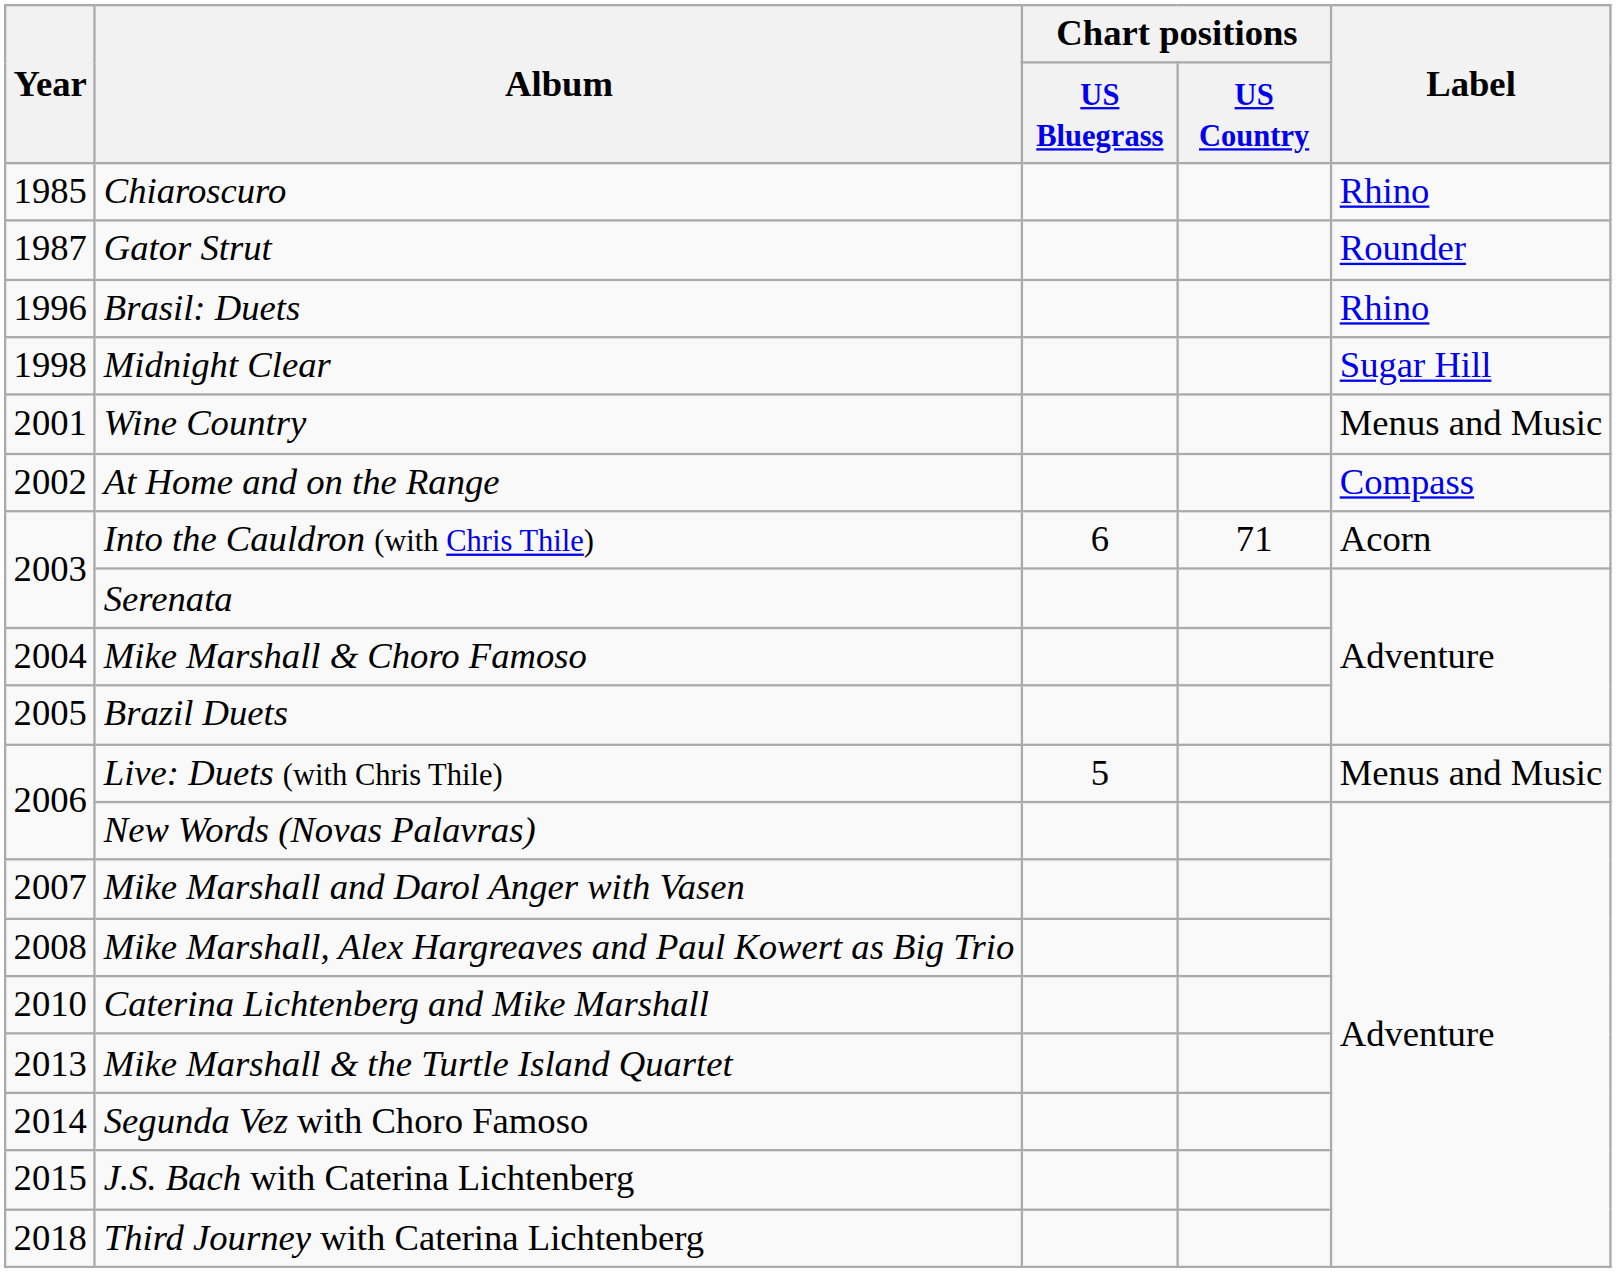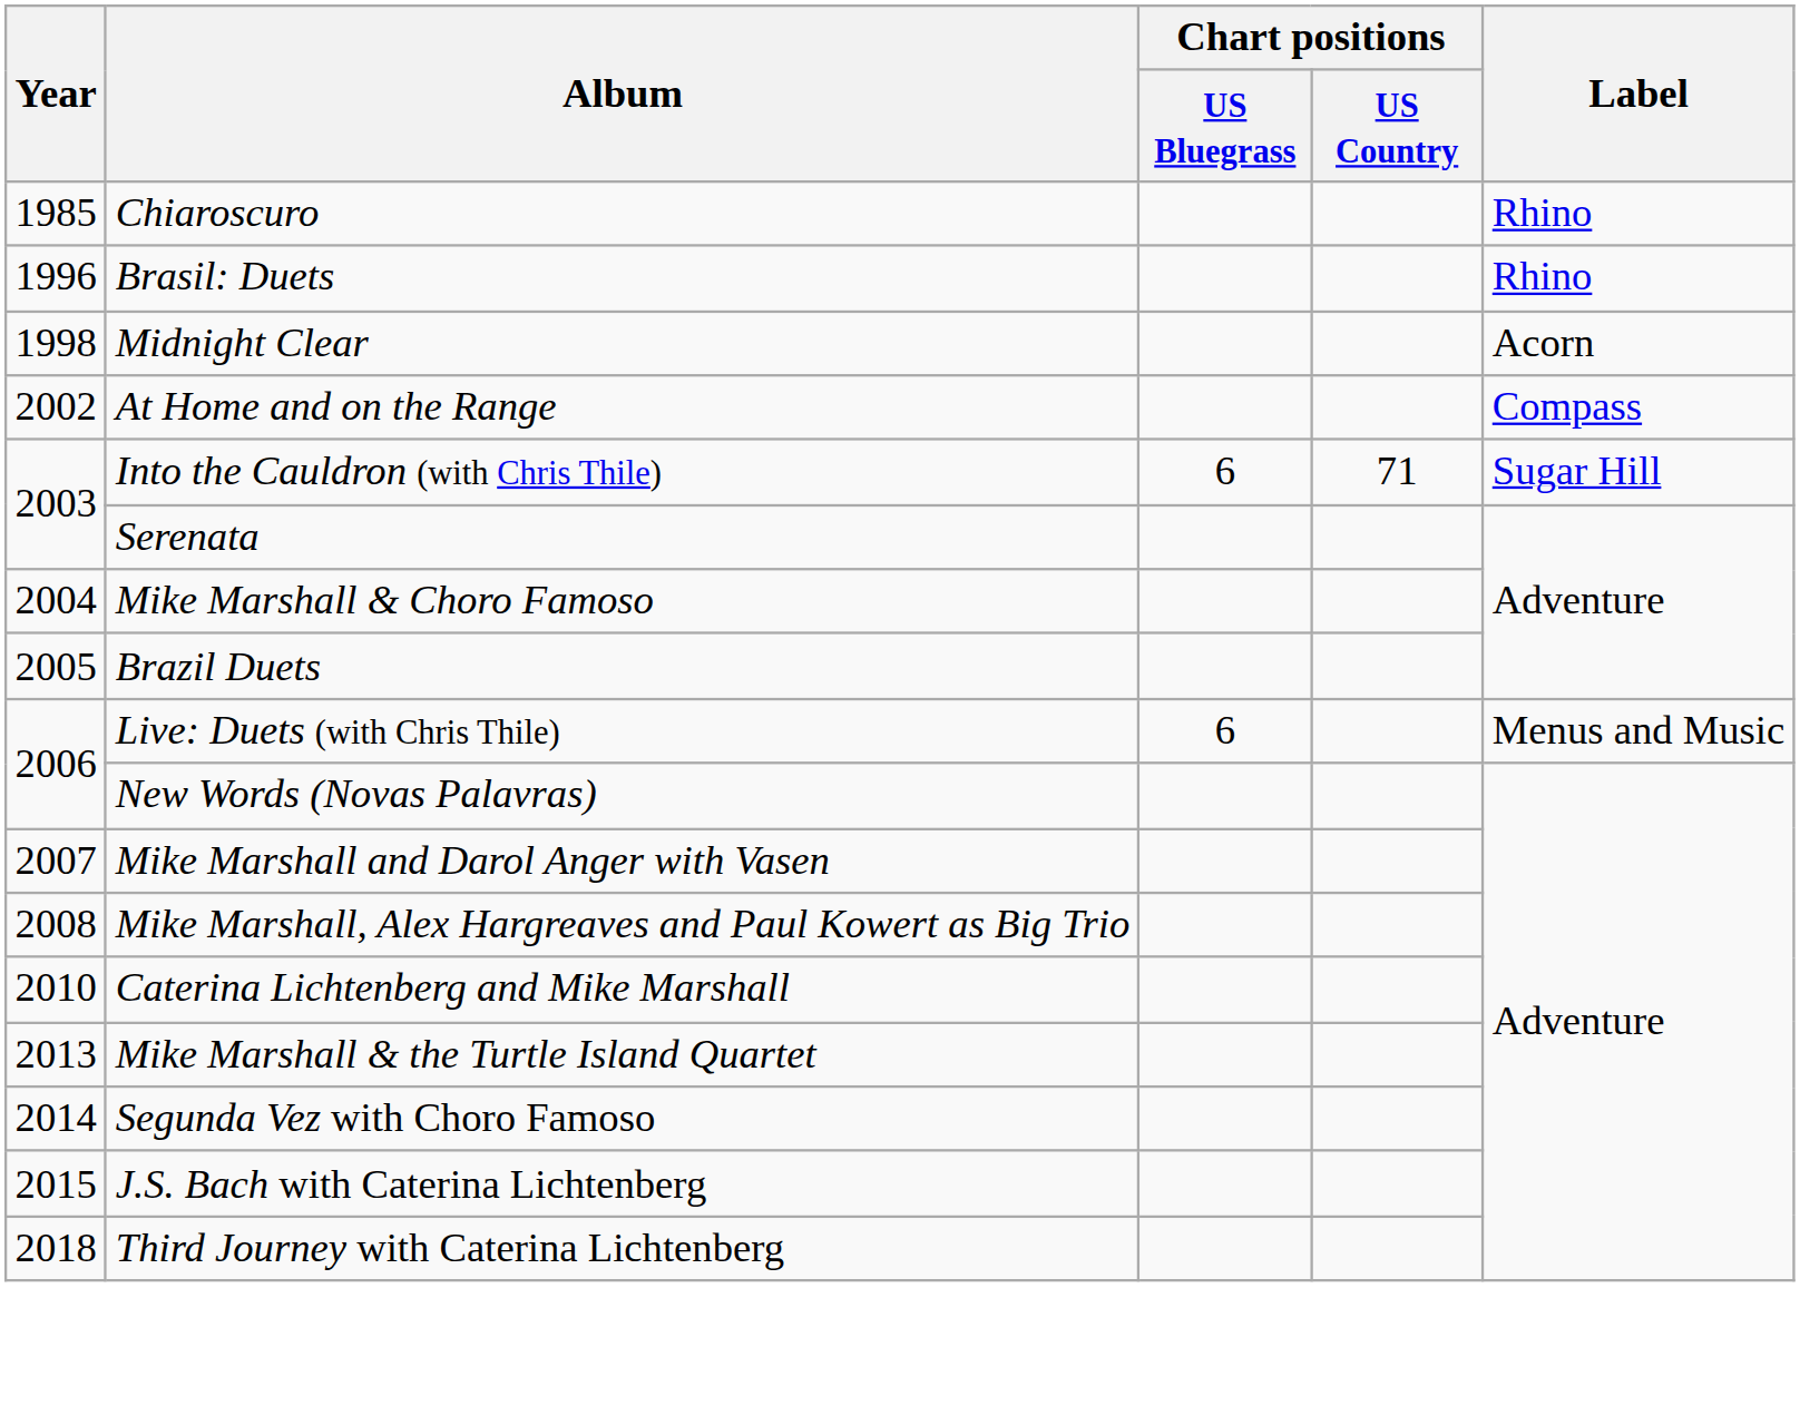- row: 1987 | Gator Strut | Rounder
Midnight Clear | Label: Sugar Hill -> Acorn
- row: 2001 | Wine Country | Menus and Music
Into the Cauldron (with Chris Thile) | Label: Acorn -> Sugar Hill
Live: Duets (with Chris Thile) | Chart positions / US Bluegrass: 5 -> 6
